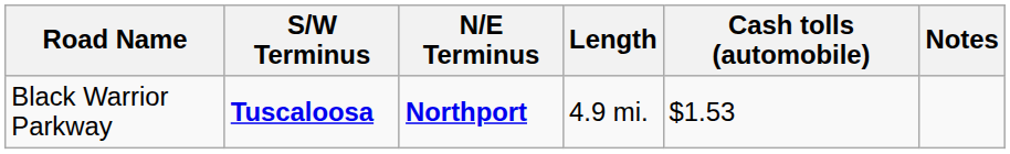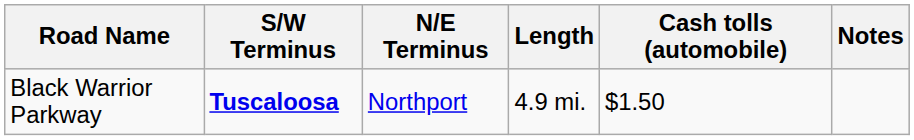Black Warrior Parkway | N/E Terminus: bold -> normal
Black Warrior Parkway | Cash tolls (automobile): $1.53 -> $1.50
